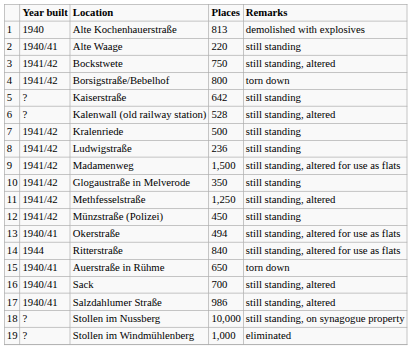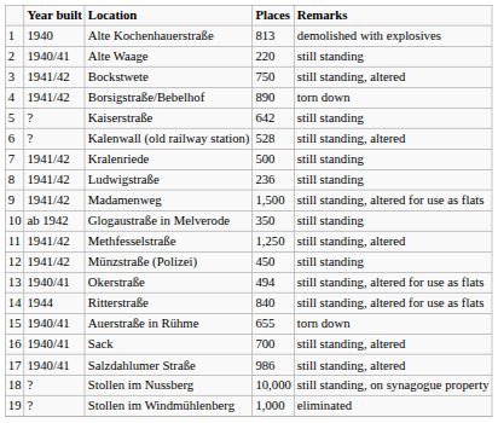Borsigstraße/Bebelhof | Places: 800 -> 890
Glogaustraße in Melverode | Year built: 1941/42 -> ab 1942
Auerstraße in Rühme | Places: 650 -> 655
